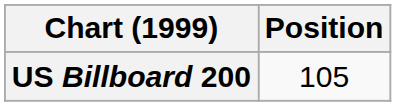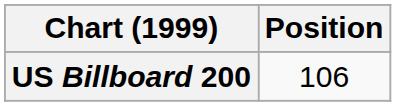US Billboard 200 | Position: 105 -> 106
